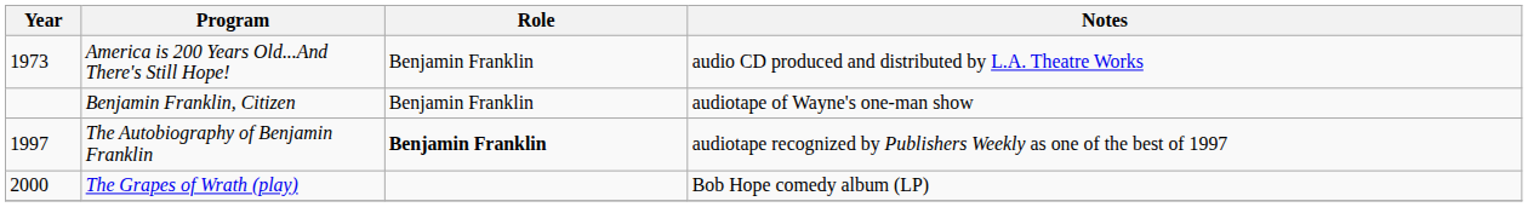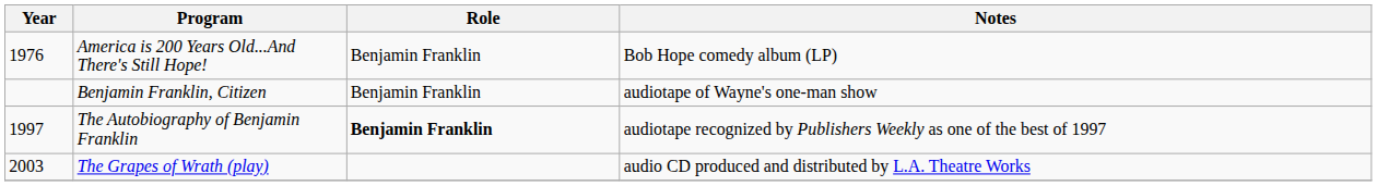America is 200 Years Old...And There's Still Hope! | Year: 1973 -> 1976
America is 200 Years Old...And There's Still Hope! | Notes: audio CD produced and distributed by L.A. Theatre Works -> Bob Hope comedy album (LP)
The Grapes of Wrath (play) | Year: 2000 -> 2003
The Grapes of Wrath (play) | Notes: Bob Hope comedy album (LP) -> audio CD produced and distributed by L.A. Theatre Works
